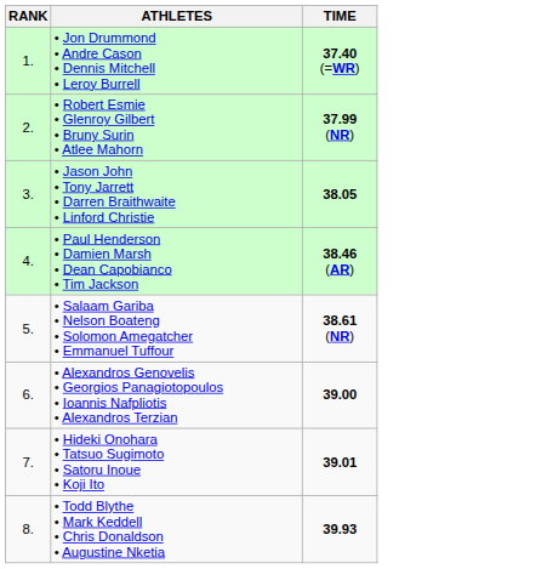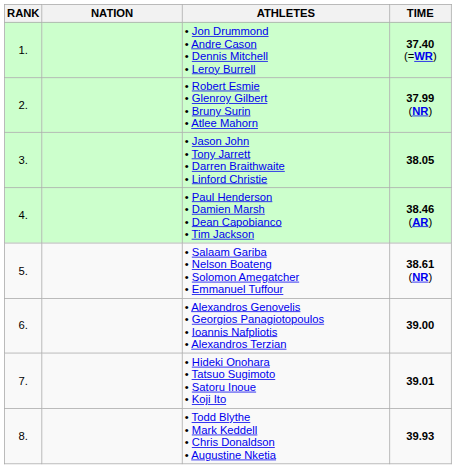+ column: NATION
